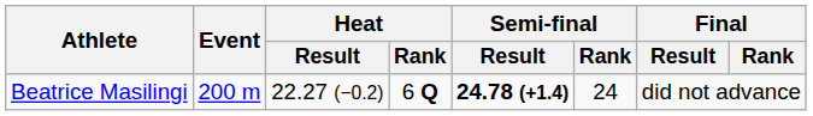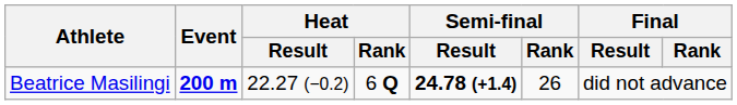Beatrice Masilingi | Event: normal -> bold
Beatrice Masilingi | Semi-final / Rank: 24 -> 26
